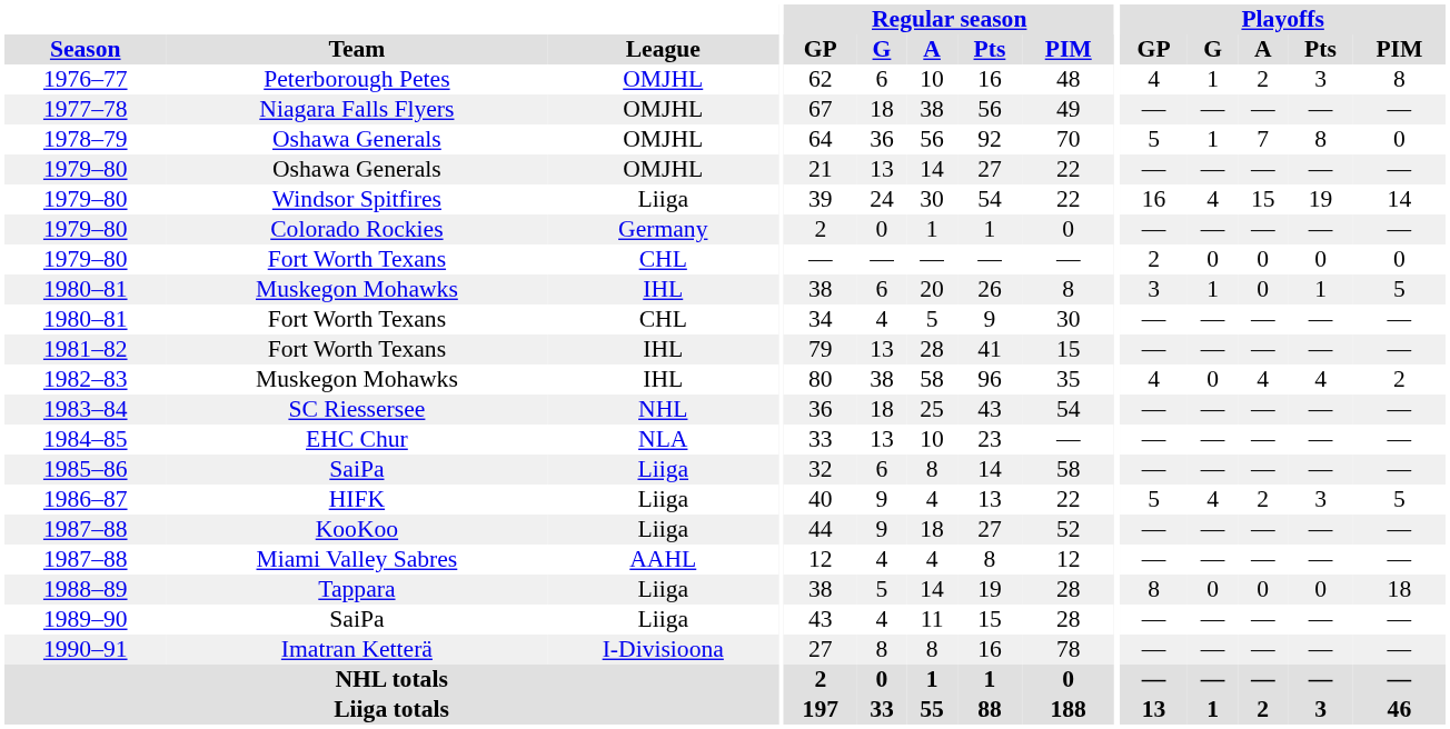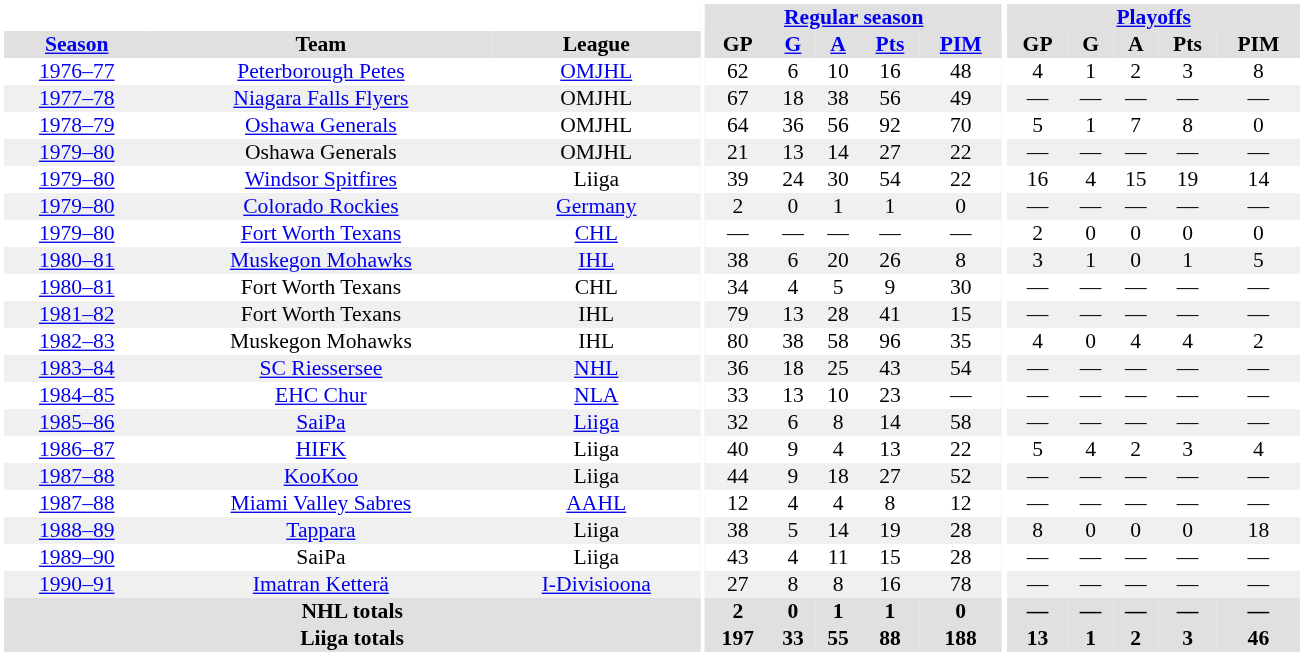1986–87 | Playoffs / PIM: 5 -> 4
